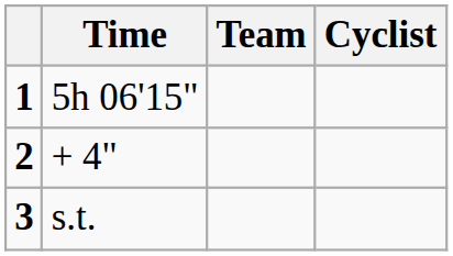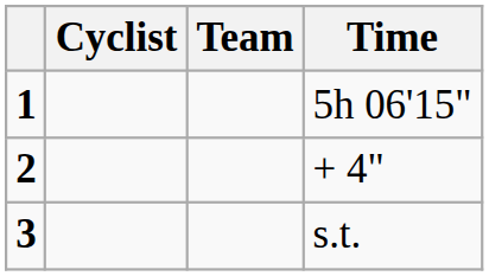columns swapped: Cyclist <-> Time
